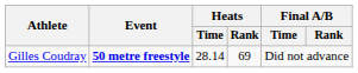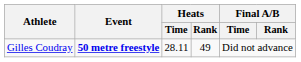Gilles Coudray | Heats / Time: 28.14 -> 28.11
Gilles Coudray | Heats / Rank: 69 -> 49
